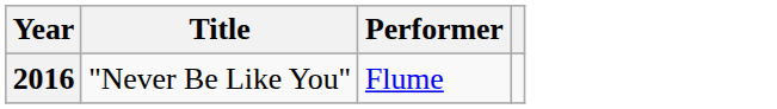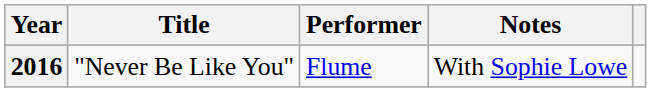+ column: Notes | With Sophie Lowe
